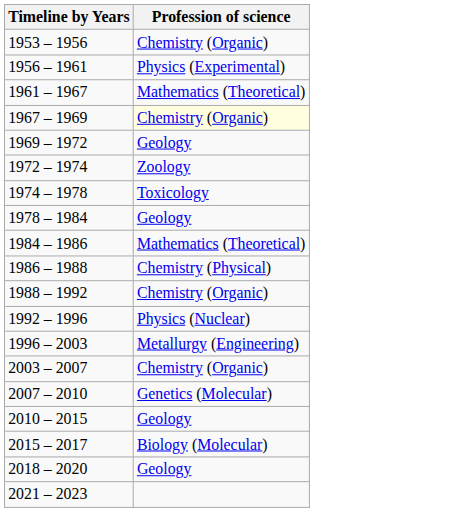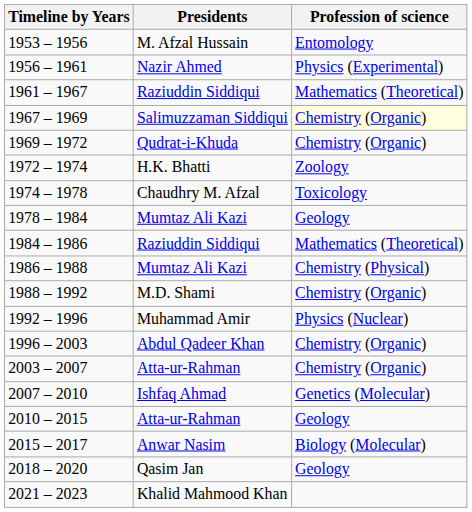+ column: Presidents | M. Afzal Hussain | Nazir Ahmed | Raziuddin Siddiqui | Salimuzzaman Siddiqui | Qudrat-i-Khuda | H.K. Bhatti | Chaudhry M. Afzal | Mumtaz Ali Kazi | Raziuddin Siddiqui | Mumtaz Ali Kazi | M.D. Shami | Muhammad Amir | Abdul Qadeer Khan | Atta-ur-Rahman | Ishfaq Ahmad | Atta-ur-Rahman | Anwar Nasim | Qasim Jan | Khalid Mahmood Khan
1953 – 1956 | Profession of science: Chemistry (Organic) -> Entomology
1969 – 1972 | Profession of science: Geology -> Chemistry (Organic)
1996 – 2003 | Profession of science: Metallurgy (Engineering) -> Chemistry (Organic)
